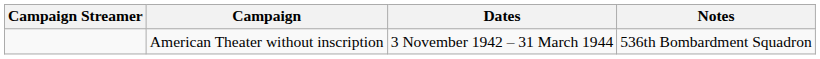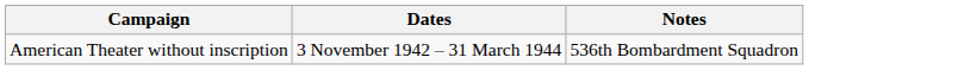- column: Campaign Streamer
